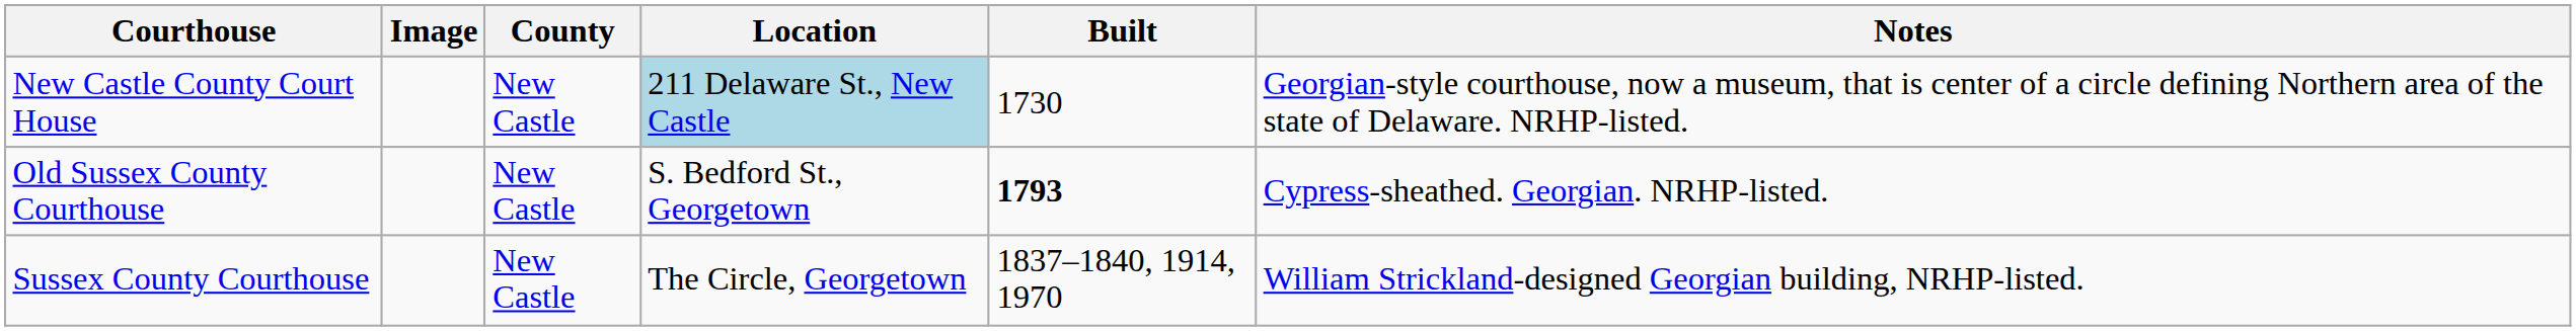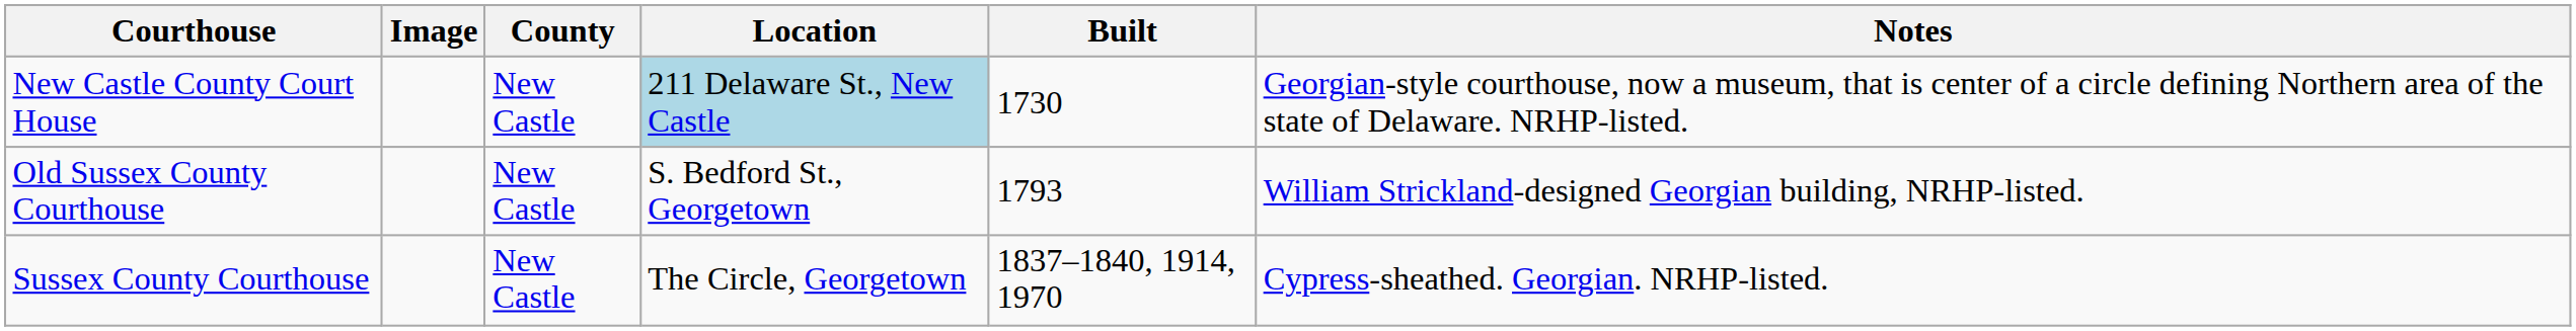Old Sussex County Courthouse | Built: bold -> normal
Old Sussex County Courthouse | Notes: Cypress-sheathed. Georgian. NRHP-listed. -> William Strickland-designed Georgian building, NRHP-listed.
Sussex County Courthouse | Notes: William Strickland-designed Georgian building, NRHP-listed. -> Cypress-sheathed. Georgian. NRHP-listed.
